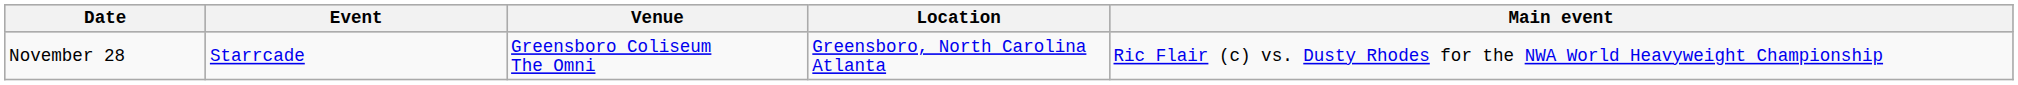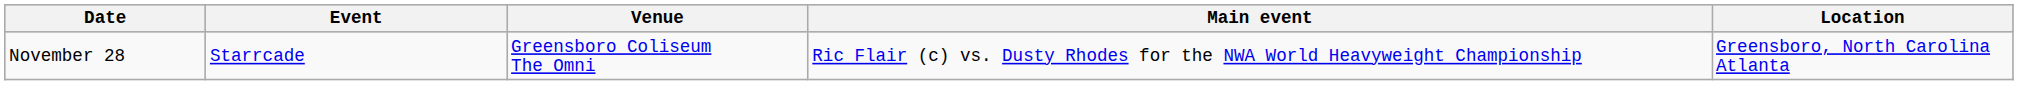columns swapped: Location <-> Main event
